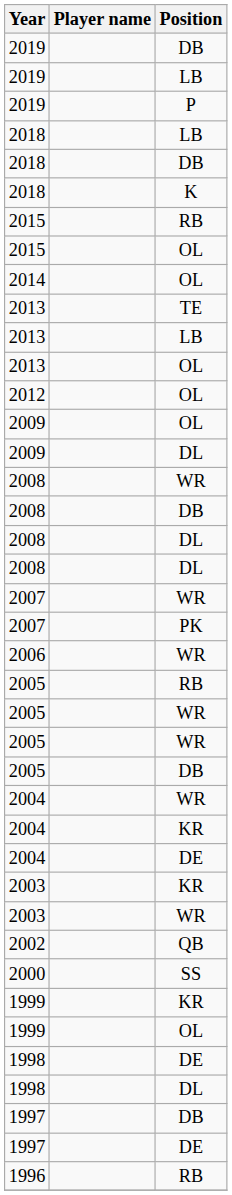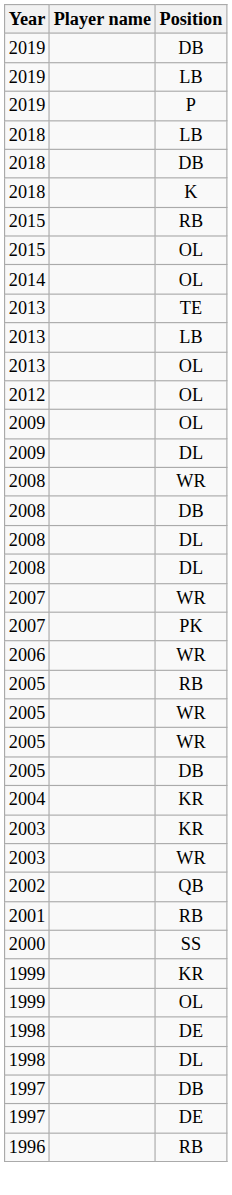- row: 2004 | WR
- row: 2004 | DE
+ row: 2001 | RB
